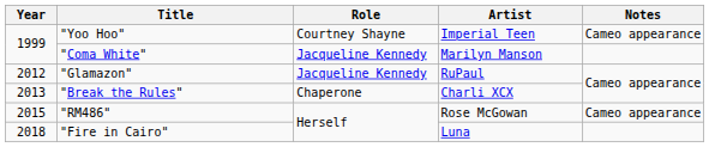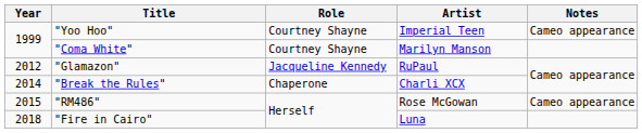"Coma White" | Role: Jacqueline Kennedy -> Courtney Shayne
"Break the Rules" | Year: 2013 -> 2014
